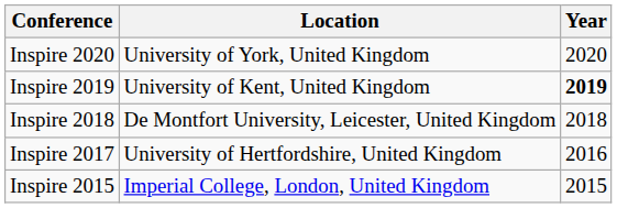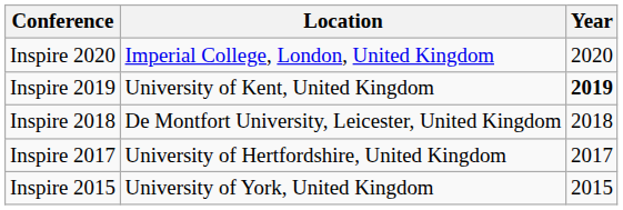Inspire 2020 | Location: University of York, United Kingdom -> Imperial College, London, United Kingdom
Inspire 2017 | Year: 2016 -> 2017
Inspire 2015 | Location: Imperial College, London, United Kingdom -> University of York, United Kingdom
